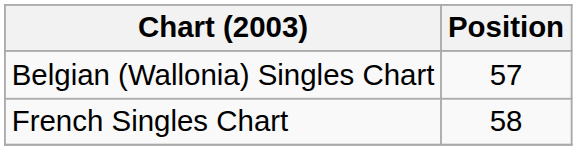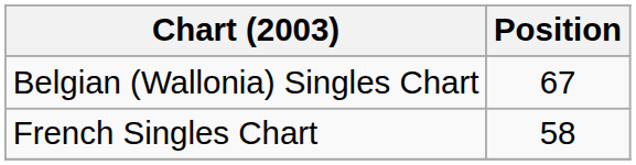Belgian (Wallonia) Singles Chart | Position: 57 -> 67
